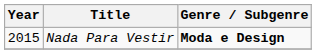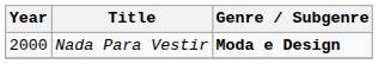Nada Para Vestir | Year: 2015 -> 2000
